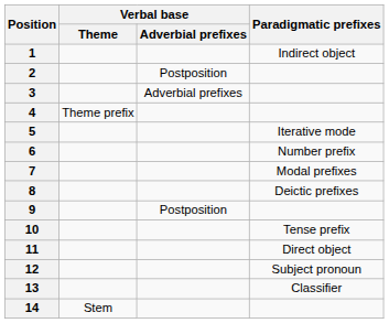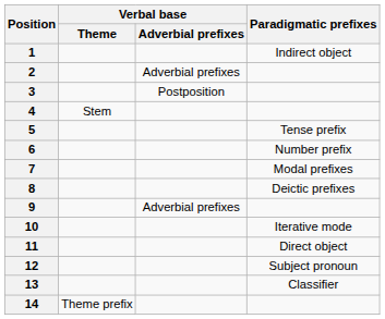2 | Verbal base / Adverbial prefixes: Postposition -> Adverbial prefixes
3 | Verbal base / Adverbial prefixes: Adverbial prefixes -> Postposition
4 | Verbal base / Theme: Theme prefix -> Stem
5 | Paradigmatic prefixes: Iterative mode -> Tense prefix
9 | Verbal base / Adverbial prefixes: Postposition -> Adverbial prefixes
10 | Paradigmatic prefixes: Tense prefix -> Iterative mode
14 | Verbal base / Theme: Stem -> Theme prefix
